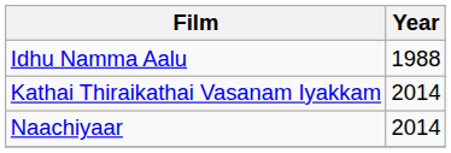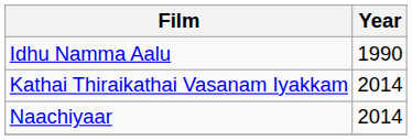Idhu Namma Aalu | Year: 1988 -> 1990
